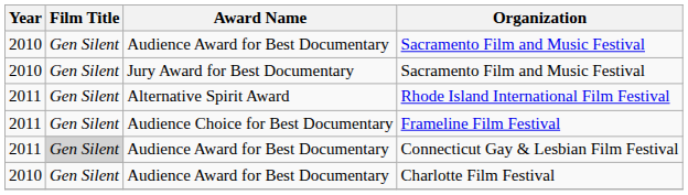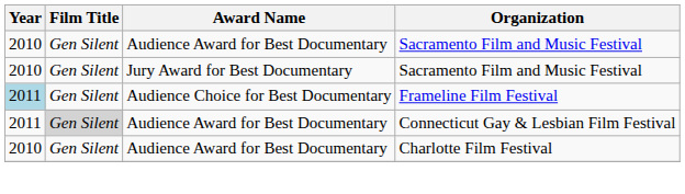- row: 2011 | Gen Silent | Alternative Spirit Award | Rhode Island International Film Festival
Frameline Film Festival | Year: no background -> lightblue background
